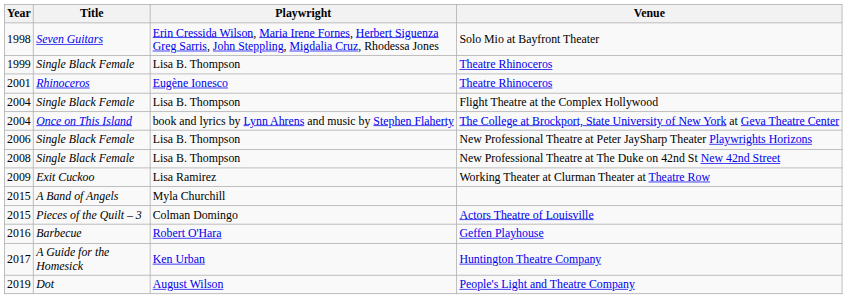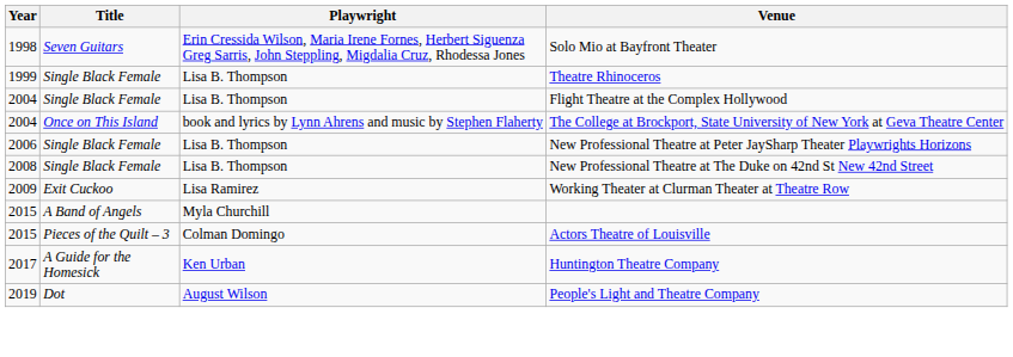- row: 2001 | Rhinoceros | Eugène Ionesco | Theatre Rhinoceros
- row: 2016 | Barbecue | Robert O'Hara | Geffen Playhouse
